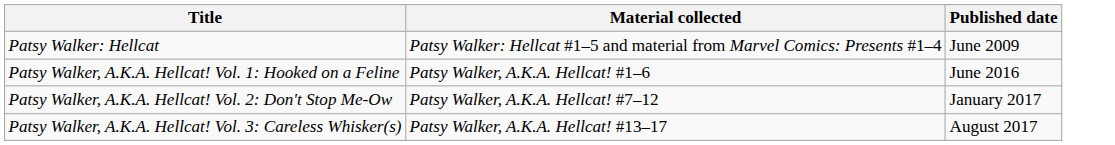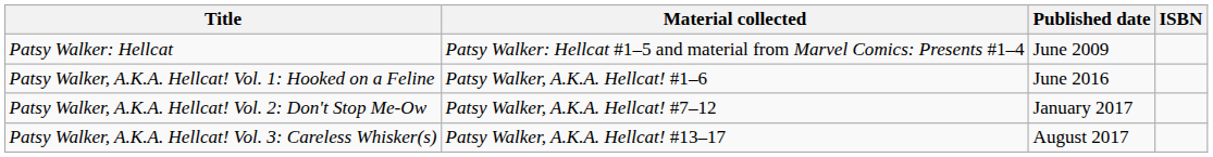+ column: ISBN
